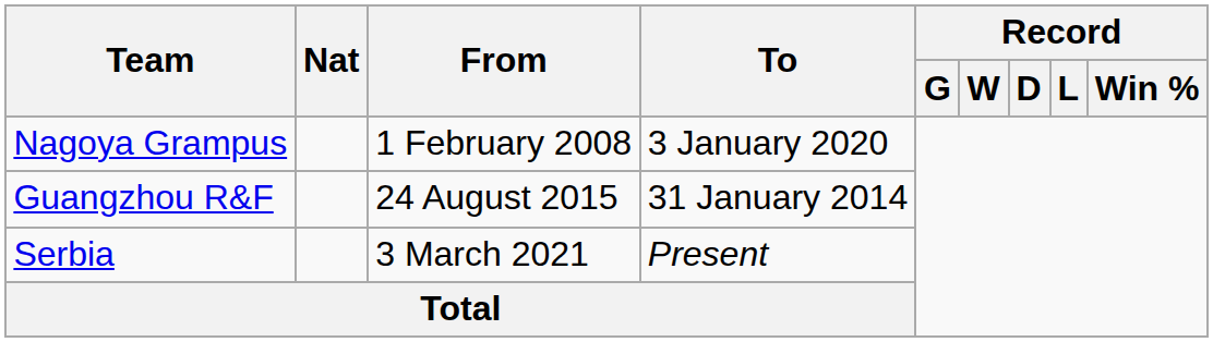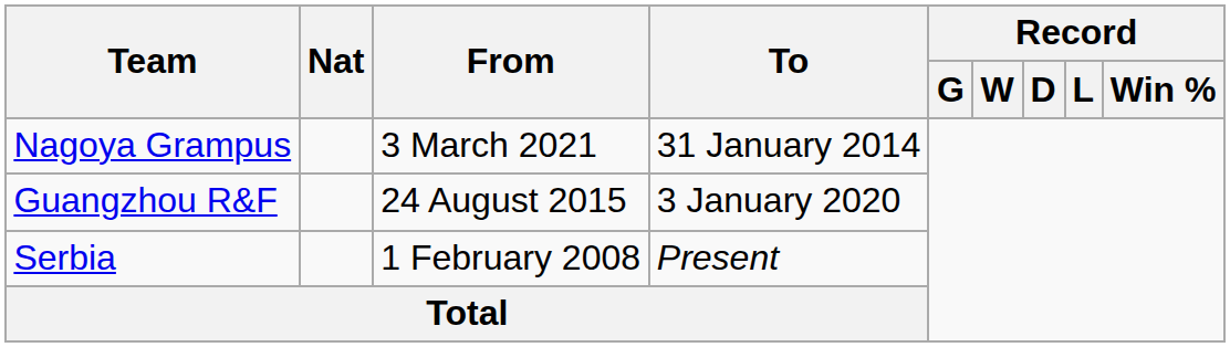Nagoya Grampus | From: 1 February 2008 -> 3 March 2021
Nagoya Grampus | To: 3 January 2020 -> 31 January 2014
Guangzhou R&F | To: 31 January 2014 -> 3 January 2020
Serbia | From: 3 March 2021 -> 1 February 2008
